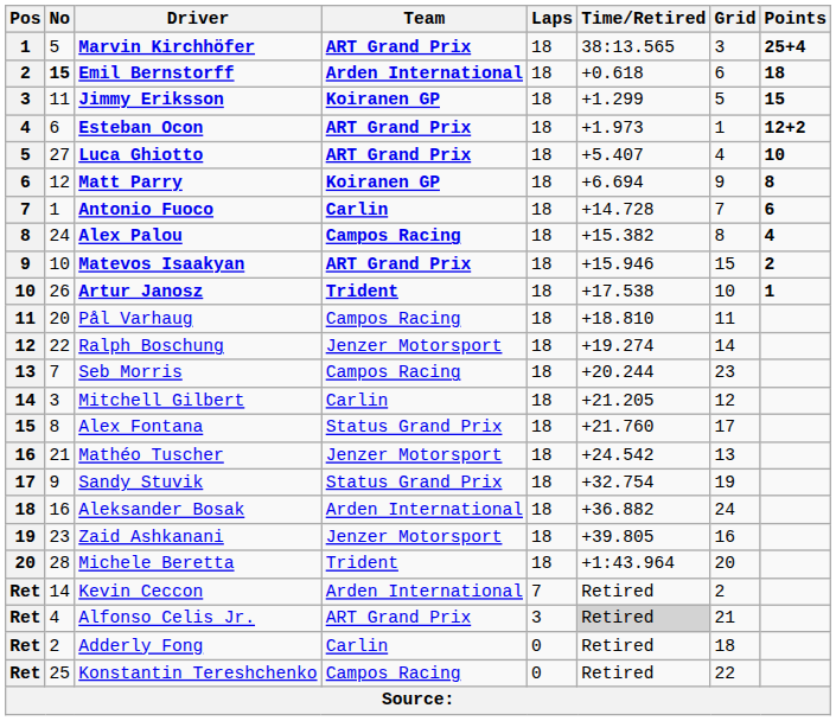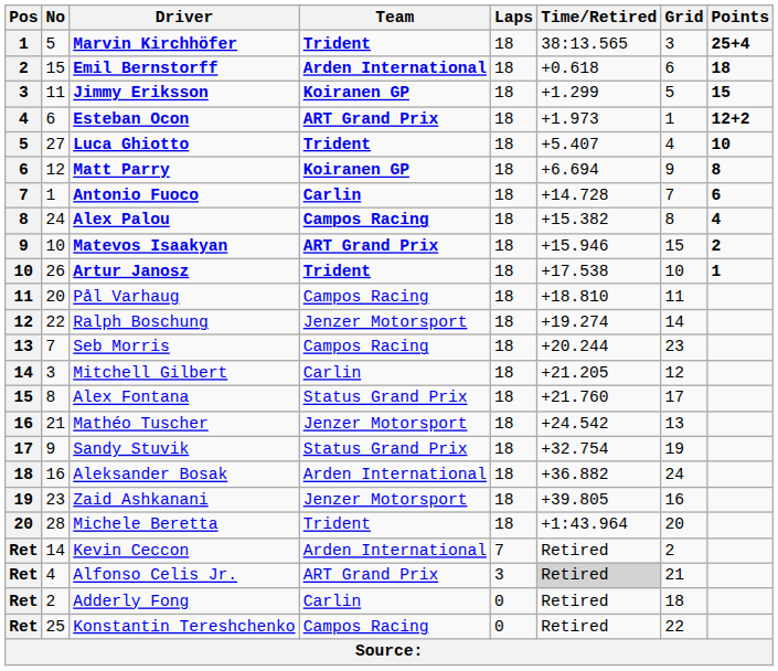Marvin Kirchhöfer | Team: ART Grand Prix -> Trident
Emil Bernstorff | No: bold -> normal
Luca Ghiotto | Team: ART Grand Prix -> Trident
